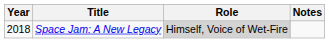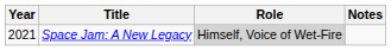Space Jam: A New Legacy | Year: 2018 -> 2021
